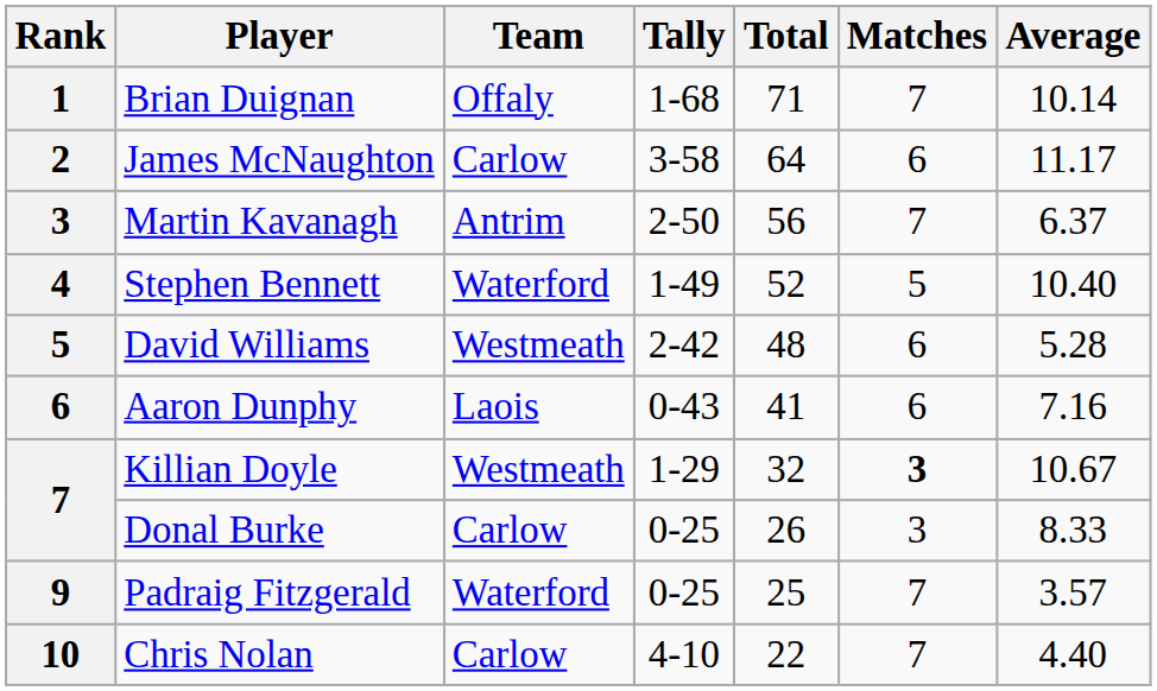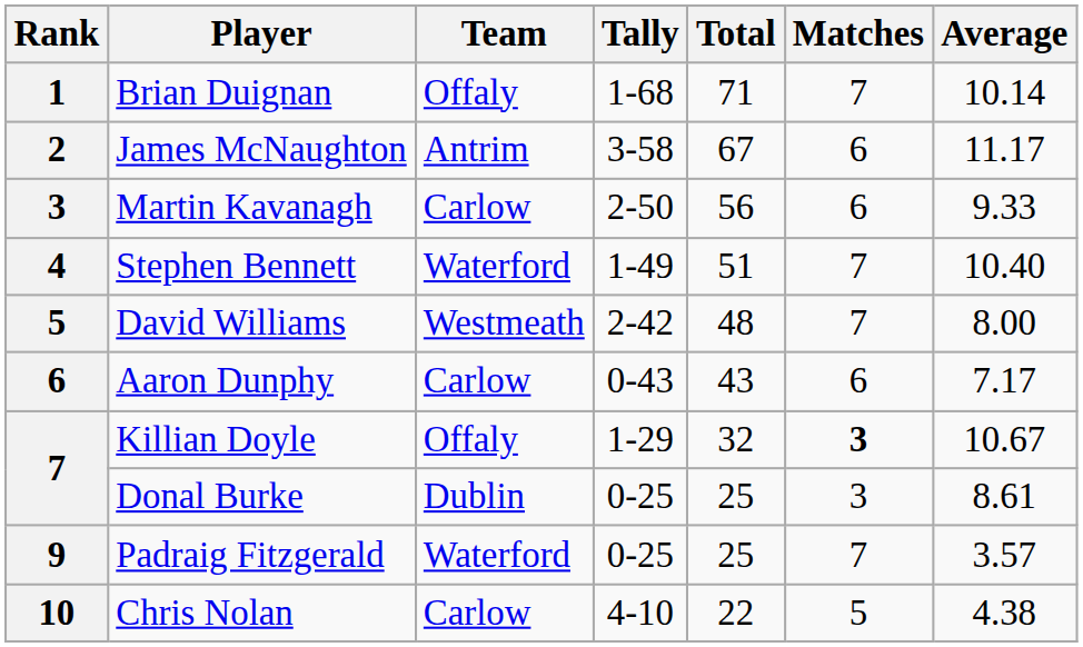James McNaughton | Team: Carlow -> Antrim
James McNaughton | Total: 64 -> 67
Martin Kavanagh | Team: Antrim -> Carlow
Martin Kavanagh | Matches: 7 -> 6
Martin Kavanagh | Average: 6.37 -> 9.33
Stephen Bennett | Total: 52 -> 51
Stephen Bennett | Matches: 5 -> 7
David Williams | Matches: 6 -> 7
David Williams | Average: 5.28 -> 8.00
Aaron Dunphy | Team: Laois -> Carlow
Aaron Dunphy | Total: 41 -> 43
Aaron Dunphy | Average: 7.16 -> 7.17
Killian Doyle | Team: Westmeath -> Offaly
Donal Burke | Team: Carlow -> Dublin
Donal Burke | Total: 26 -> 25
Donal Burke | Average: 8.33 -> 8.61
Chris Nolan | Matches: 7 -> 5
Chris Nolan | Average: 4.40 -> 4.38
